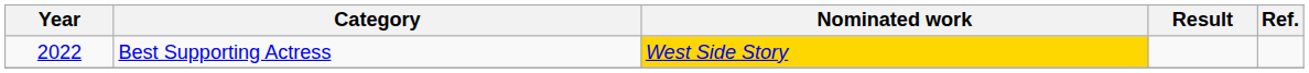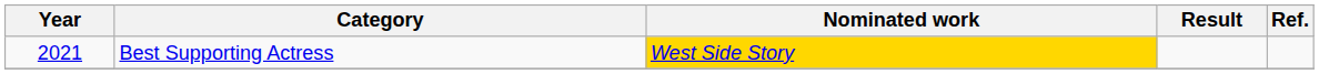Best Supporting Actress | Year: 2022 -> 2021
